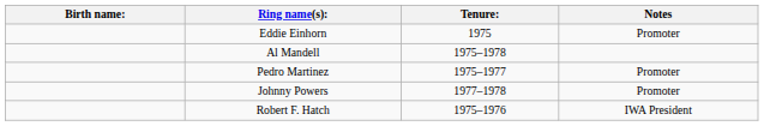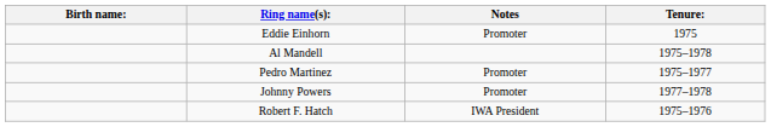columns swapped: Tenure: <-> Notes
